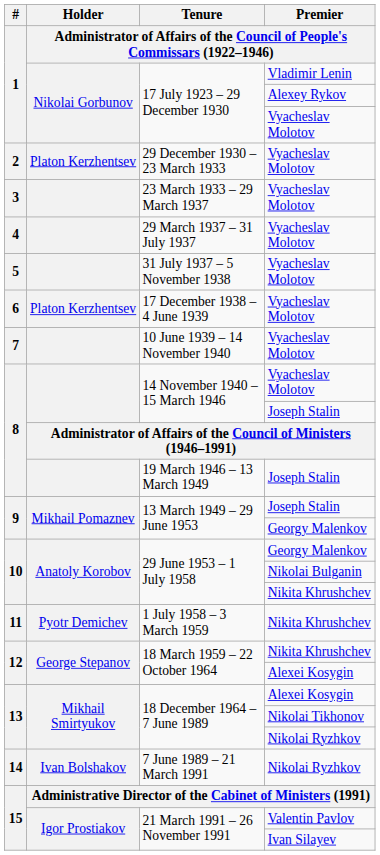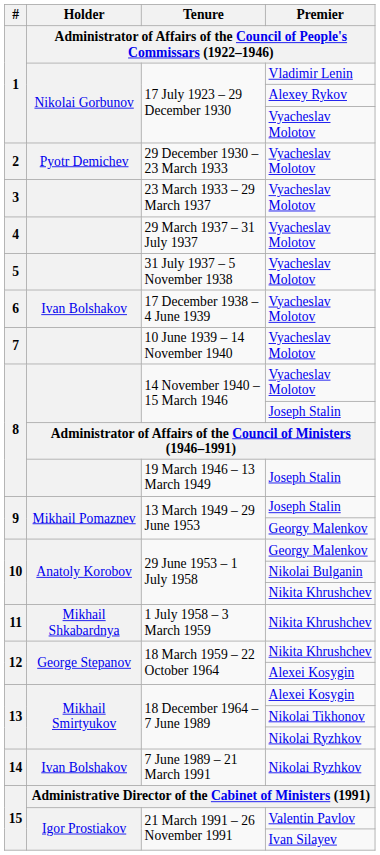29 December 1930 – 23 March 1933 | column 2: Platon Kerzhentsev -> Pyotr Demichev
17 December 1938 – 4 June 1939 | column 2: Platon Kerzhentsev -> Ivan Bolshakov
1 July 1958 – 3 March 1959 | column 2: Pyotr Demichev -> Mikhail Shkabardnya
